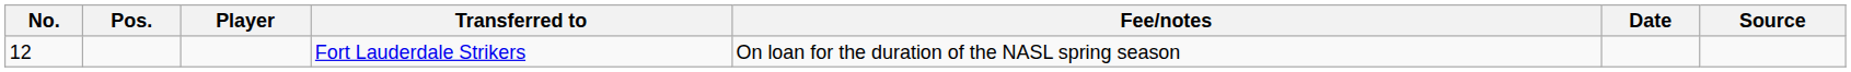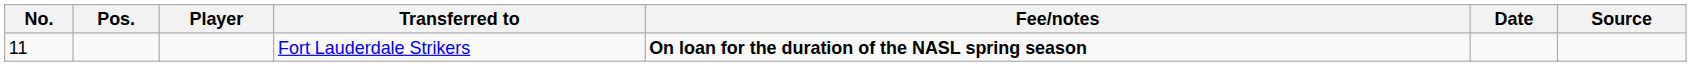Fort Lauderdale Strikers | No.: 12 -> 11
Fort Lauderdale Strikers | Fee/notes: normal -> bold
